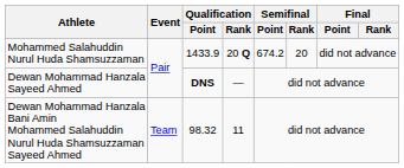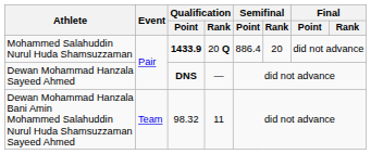Mohammed Salahuddin Nurul Huda Shamsuzzaman | Qualification / Point: normal -> bold
Mohammed Salahuddin Nurul Huda Shamsuzzaman | Semifinal / Point: 674.2 -> 886.4
